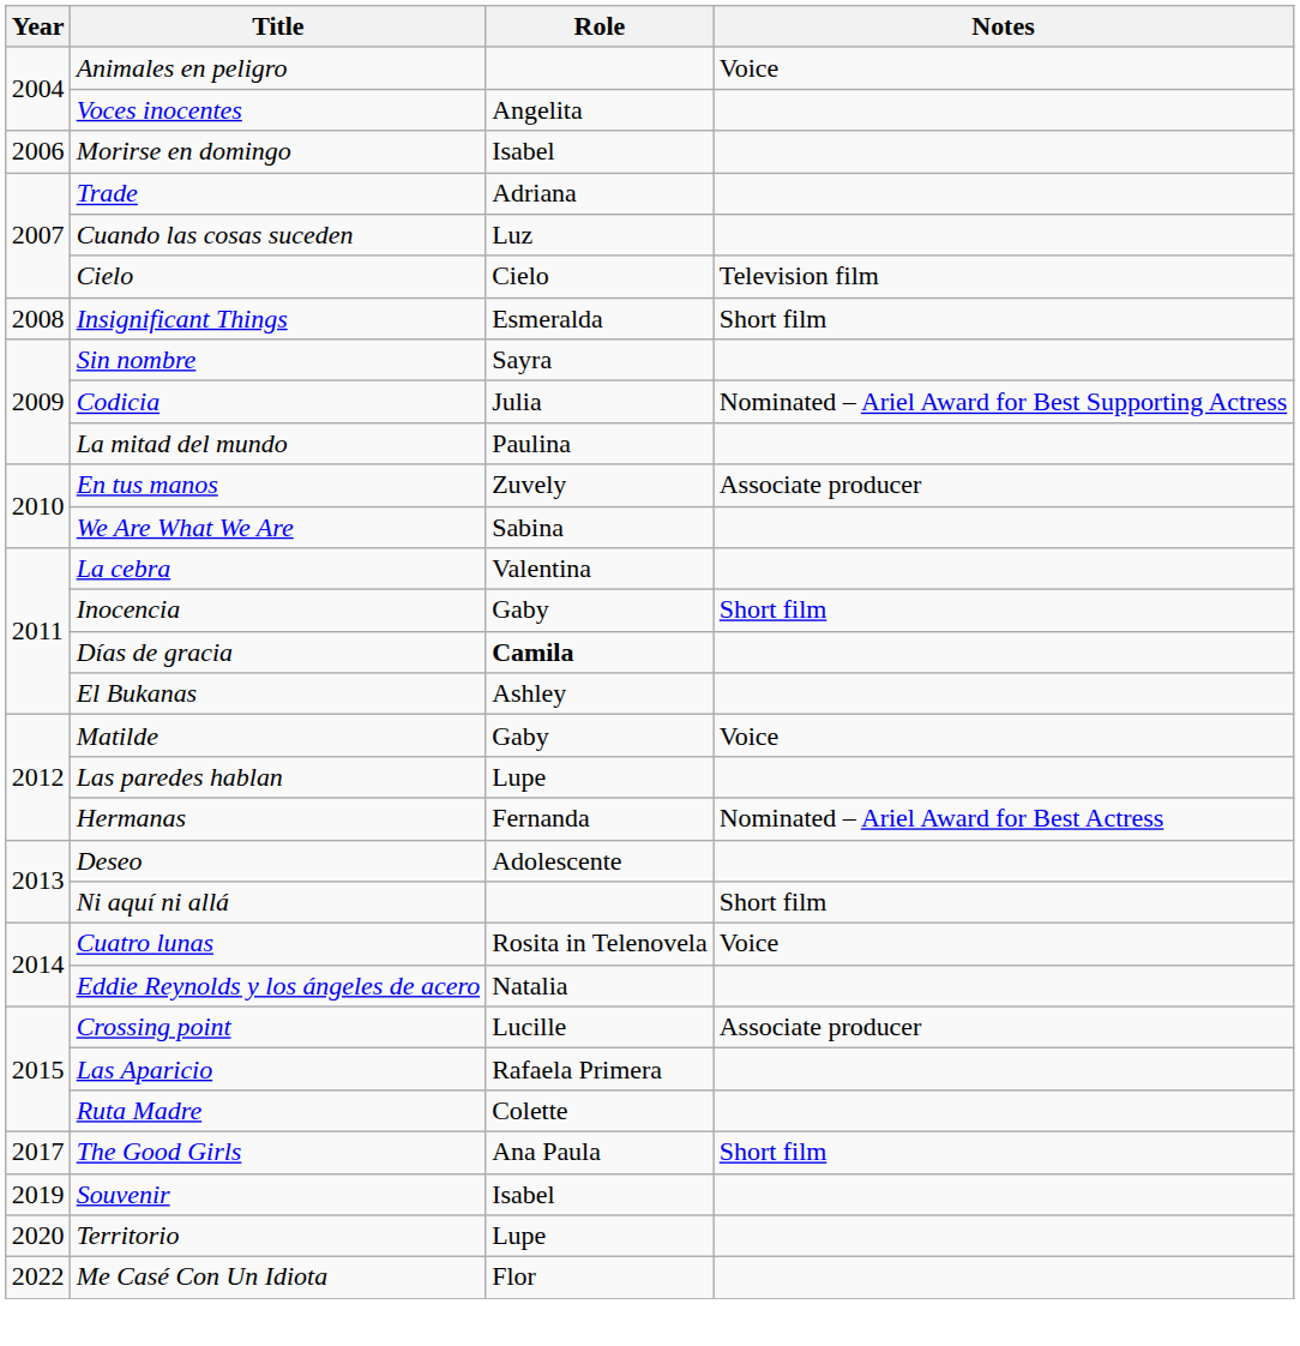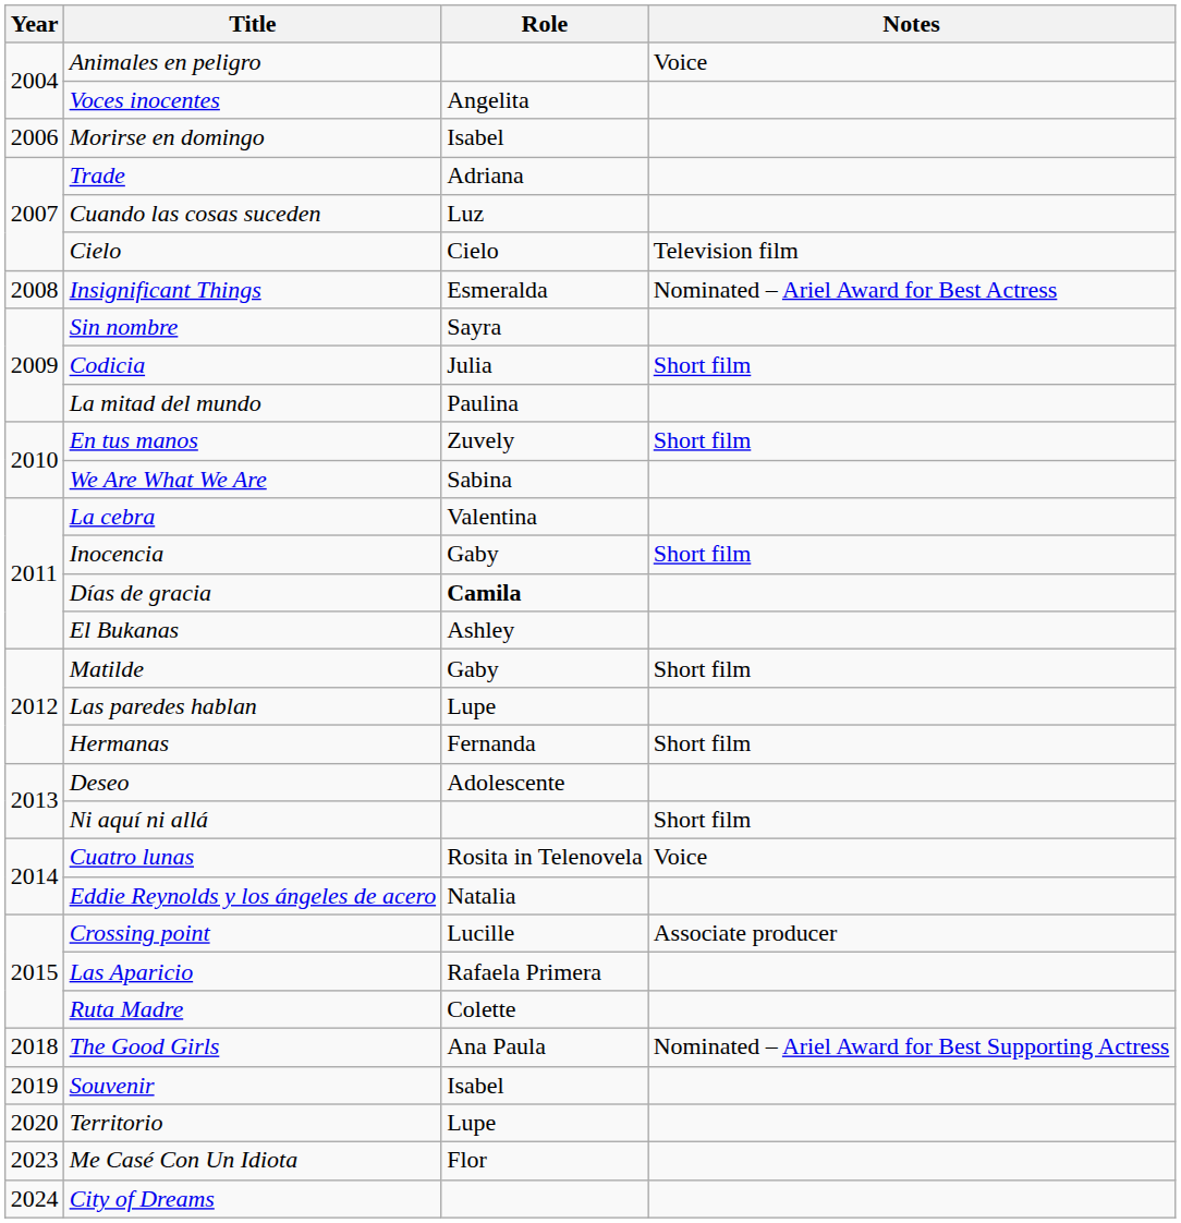Insignificant Things | Notes: Short film -> Nominated – Ariel Award for Best Actress
Codicia | Notes: Nominated – Ariel Award for Best Supporting Actress -> Short film
En tus manos | Notes: Associate producer -> Short film
Matilde | Notes: Voice -> Short film
Hermanas | Notes: Nominated – Ariel Award for Best Actress -> Short film
The Good Girls | Year: 2017 -> 2018
The Good Girls | Notes: Short film -> Nominated – Ariel Award for Best Supporting Actress
Me Casé Con Un Idiota | Year: 2022 -> 2023
+ row: 2024 | City of Dreams
